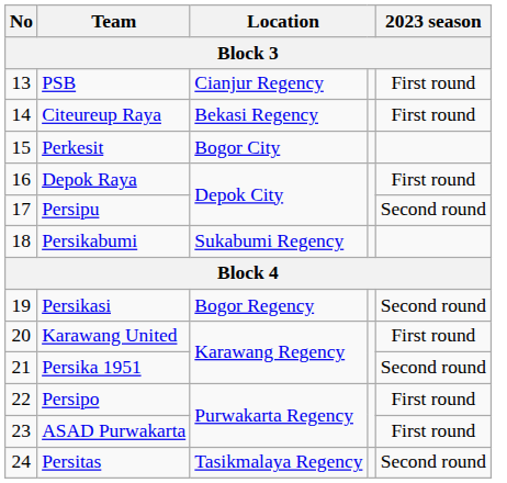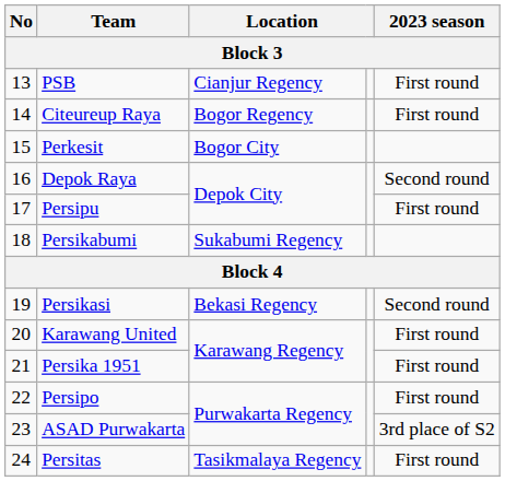Citeureup Raya | column 3: Bekasi Regency -> Bogor Regency
Depok Raya | 2023 season: First round -> Second round
Persipu | 2023 season: Second round -> First round
Persikasi | column 3: Bogor Regency -> Bekasi Regency
Persika 1951 | 2023 season: Second round -> First round
ASAD Purwakarta | 2023 season: First round -> 3rd place of S2
Persitas | 2023 season: Second round -> First round
